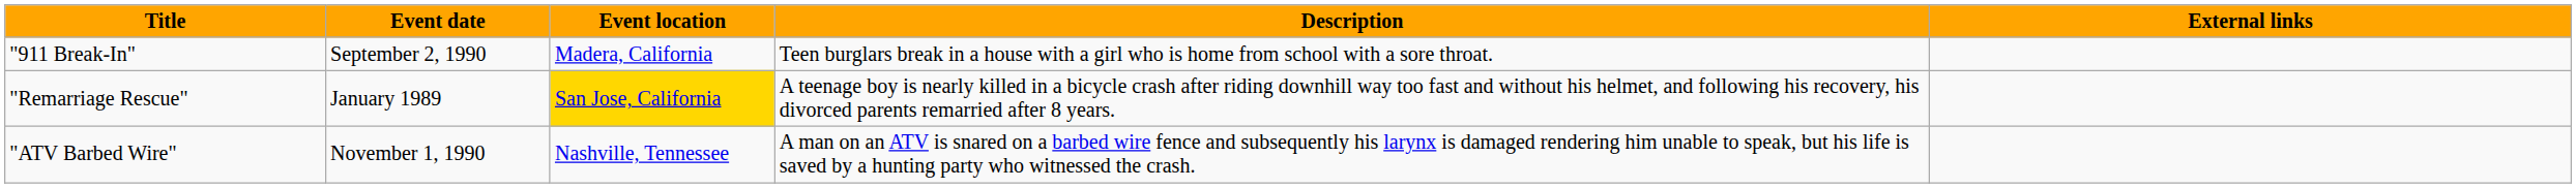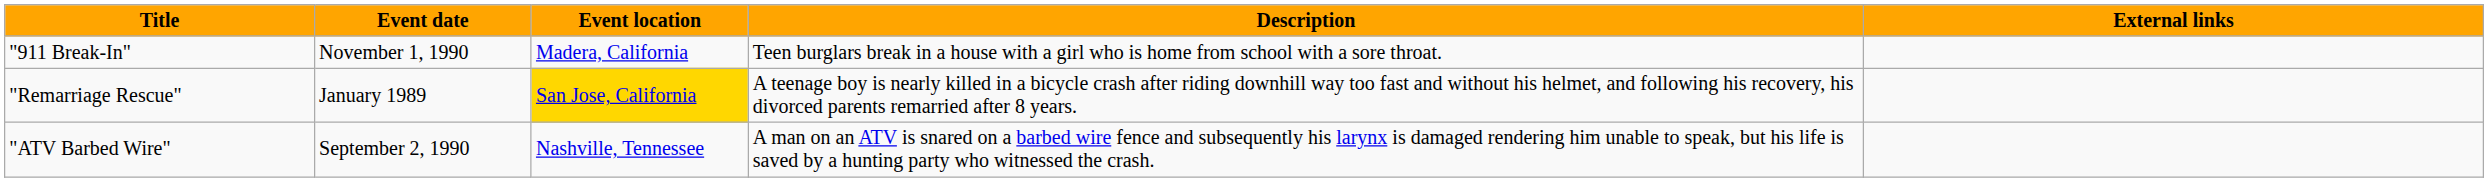"911 Break-In" | Event date: September 2, 1990 -> November 1, 1990
"ATV Barbed Wire" | Event date: November 1, 1990 -> September 2, 1990
